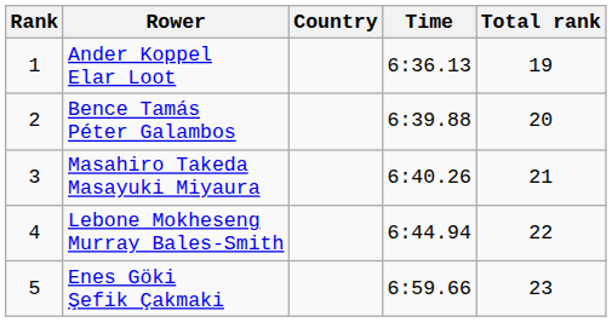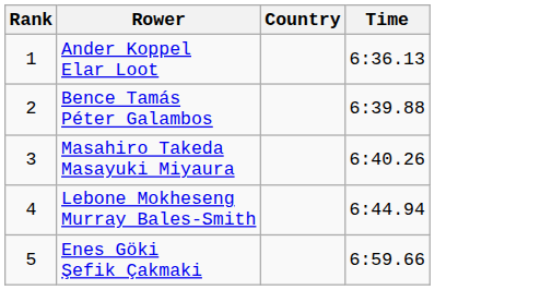- column: Total rank | 19 | 20 | 21 | 22 | 23
